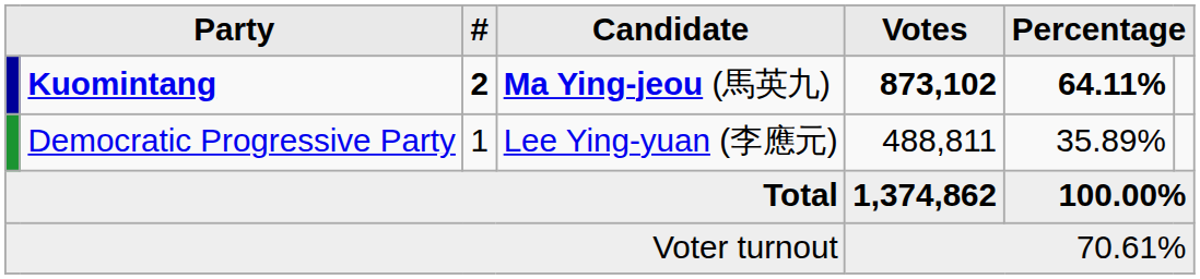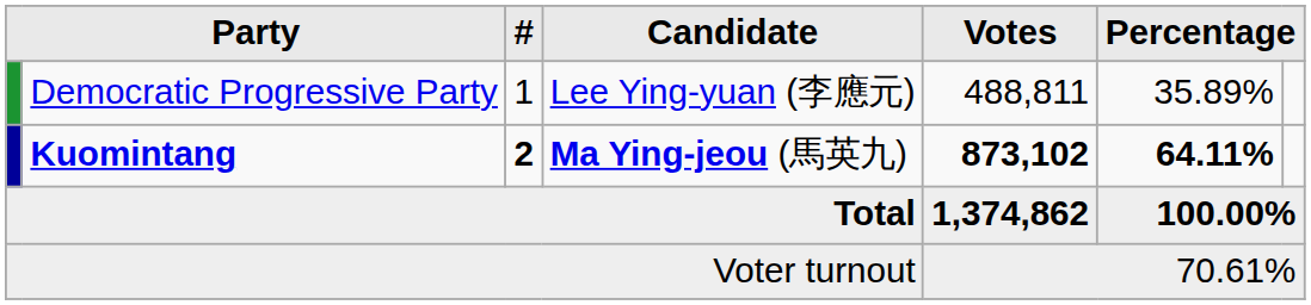rows swapped: Kuomintang <-> Democratic Progressive Party
